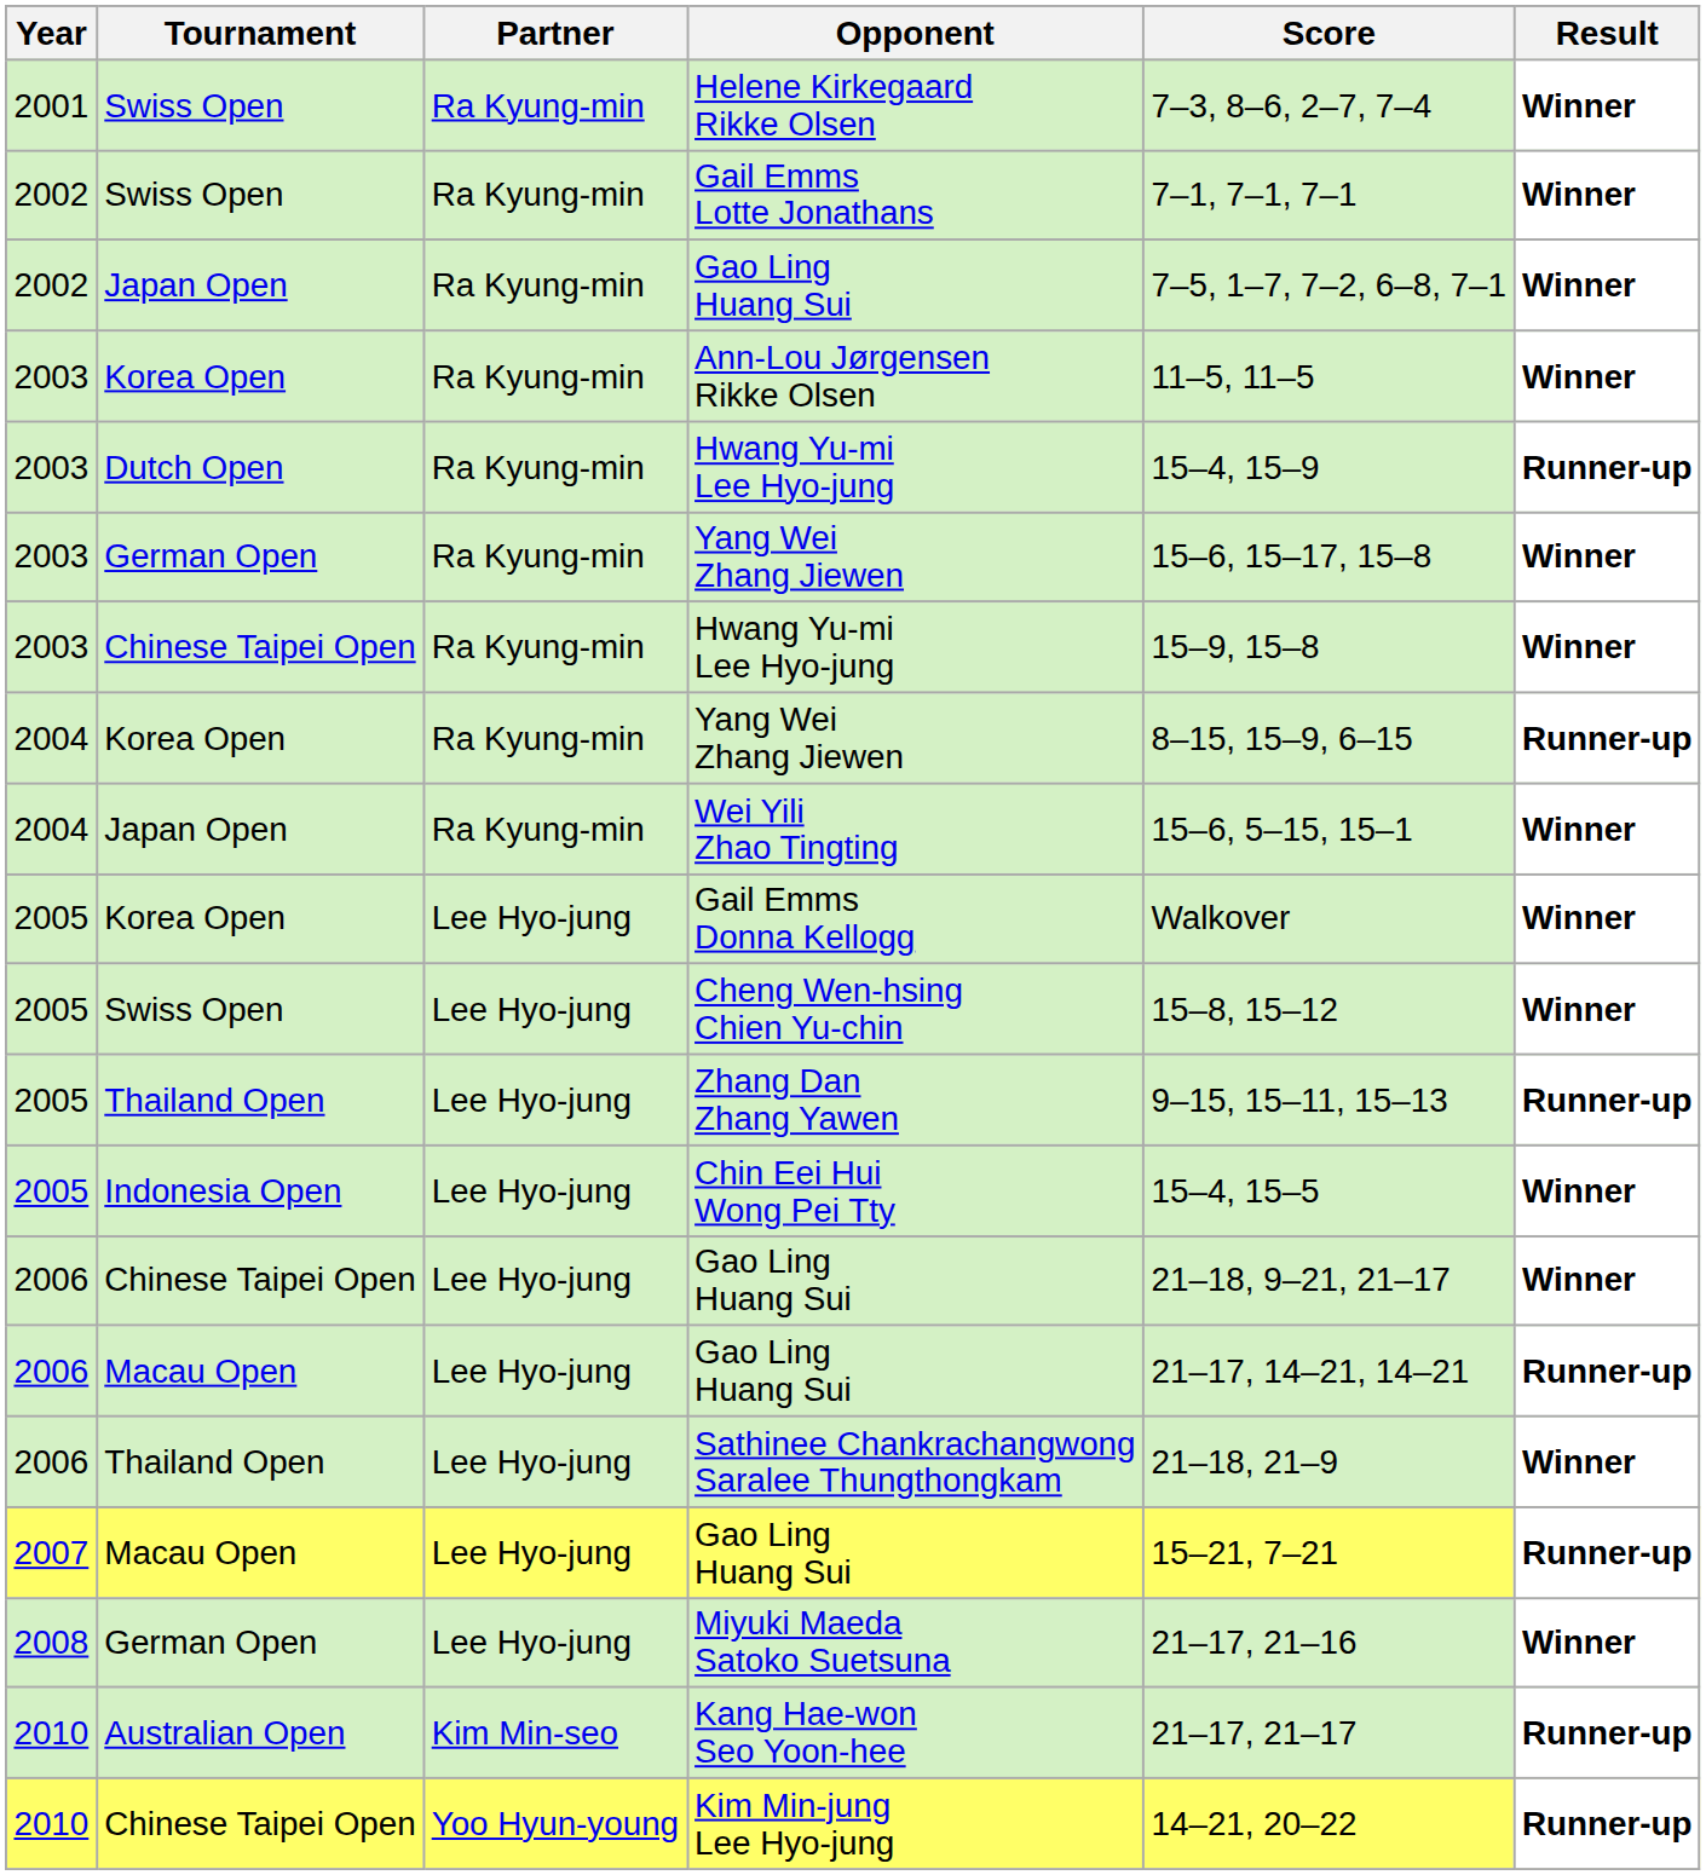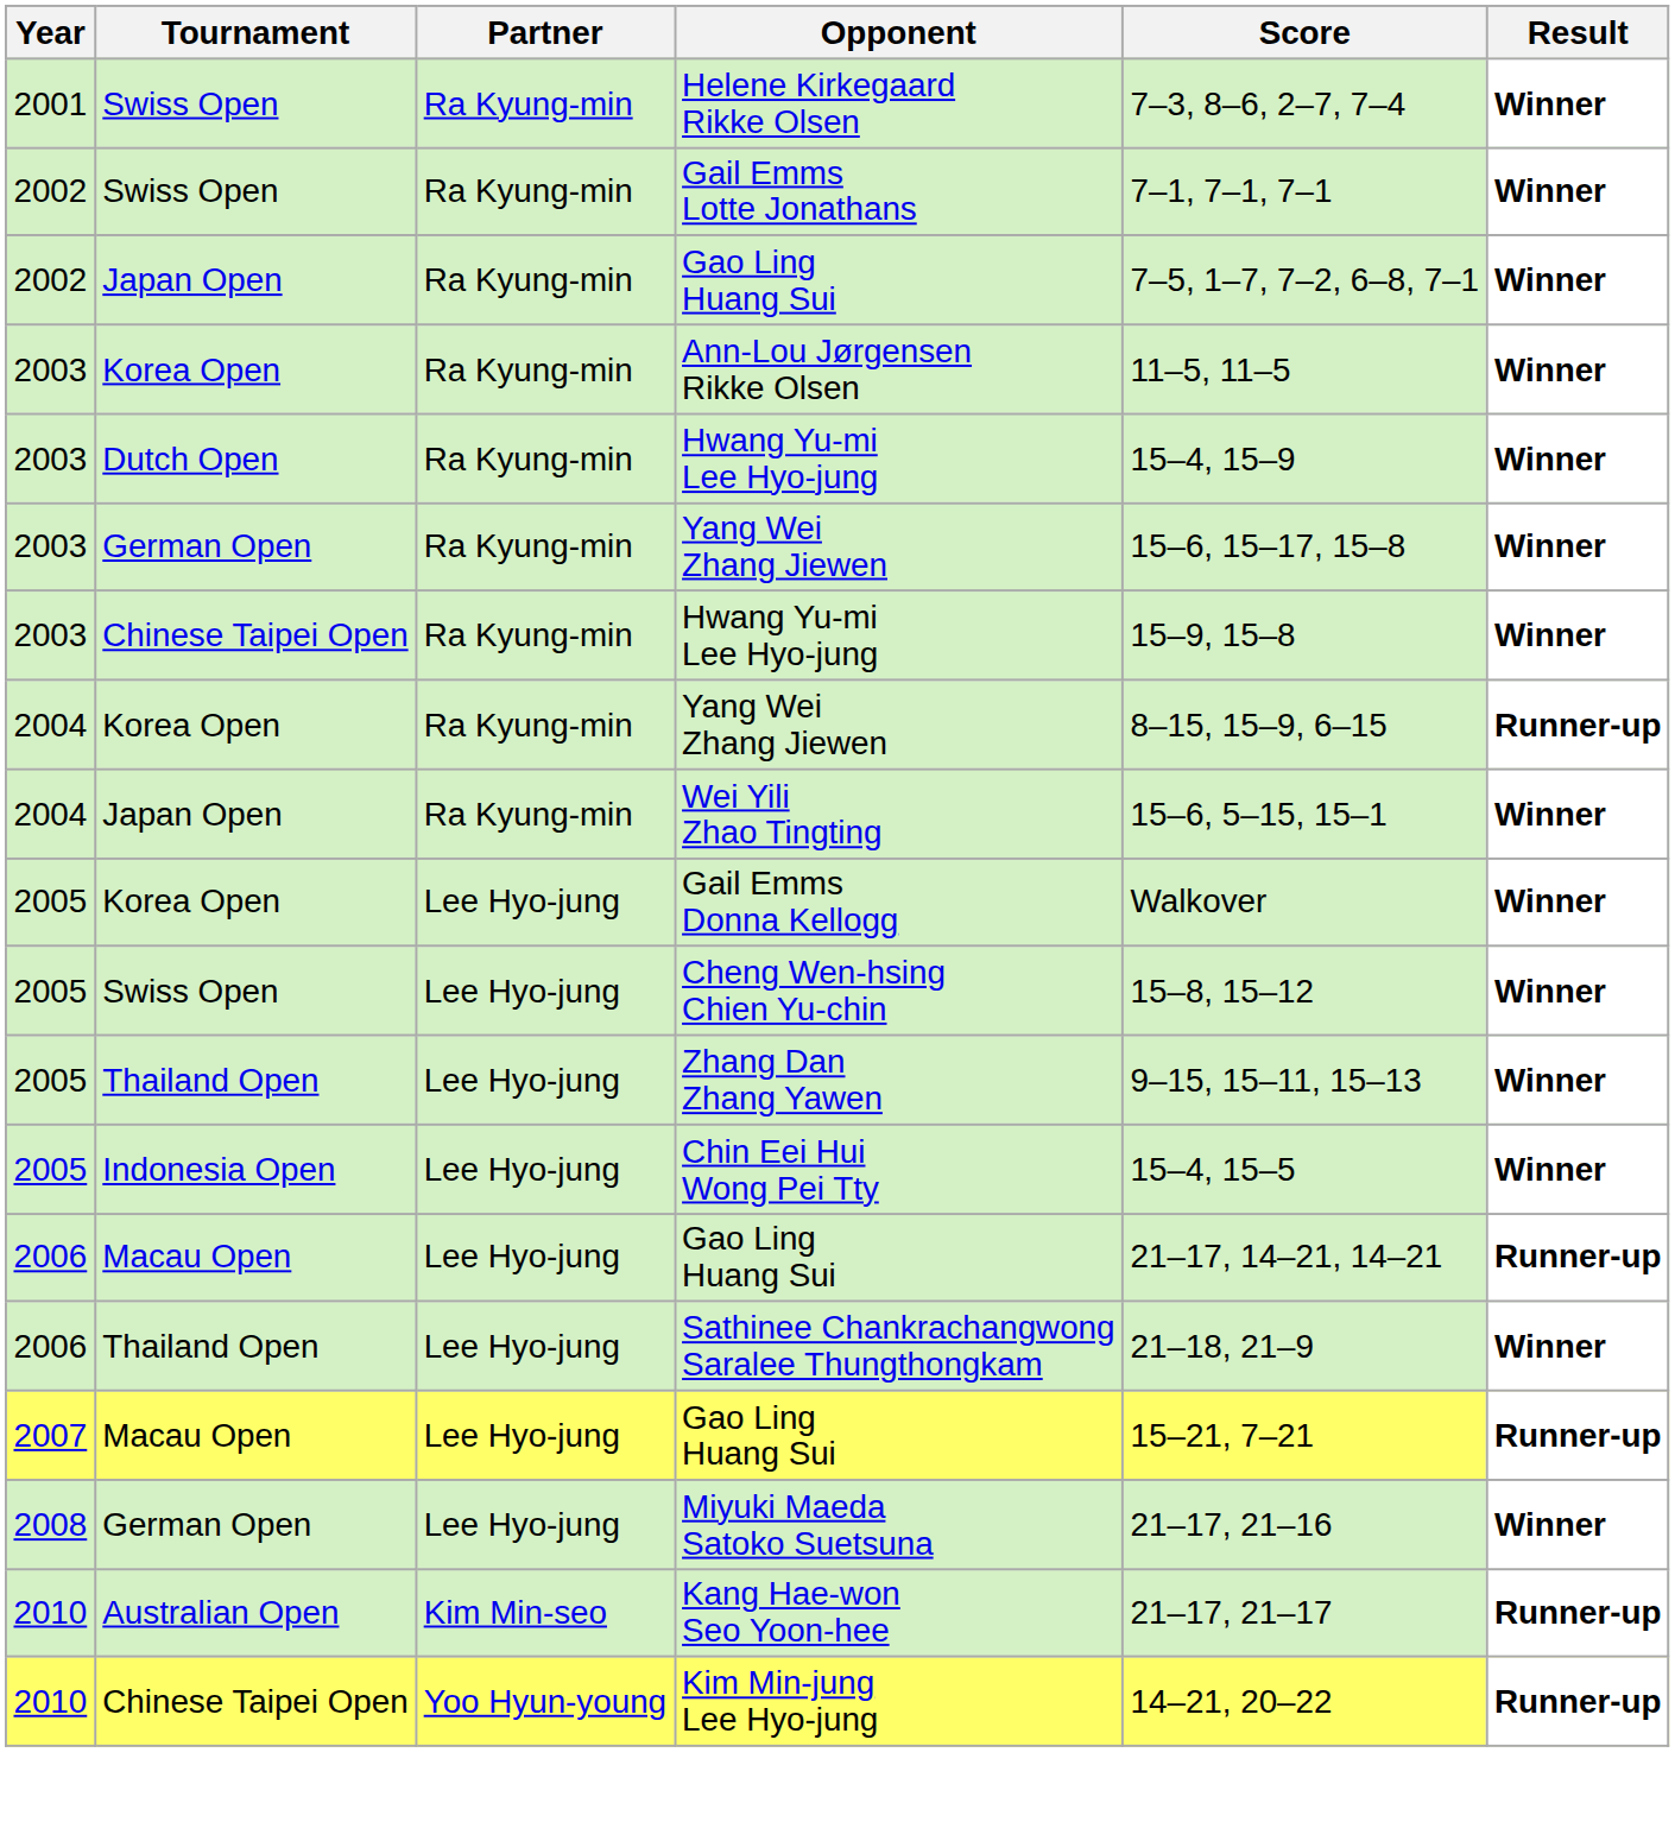Dutch Open / Hwang Yu-mi Lee Hyo-jung | Result: Runner-up -> Winner
Zhang Dan Zhang Yawen | Result: Runner-up -> Winner
- row: 2006 | Chinese Taipei Open | Lee Hyo-jung | Gao Ling Huang Sui | 21–18, 9–21, 21–17 | Winner
